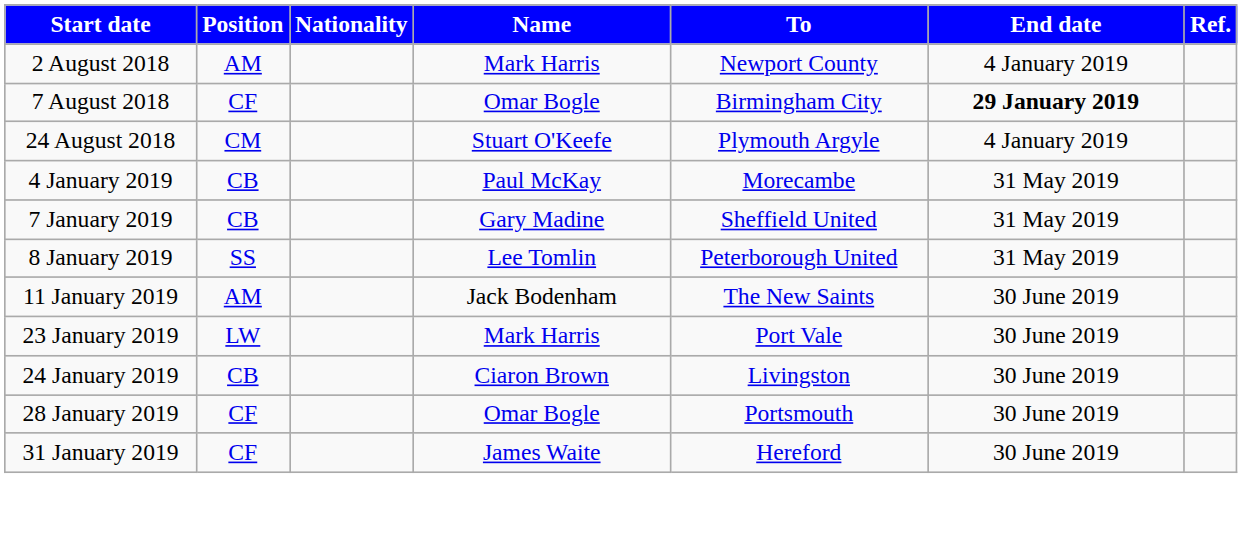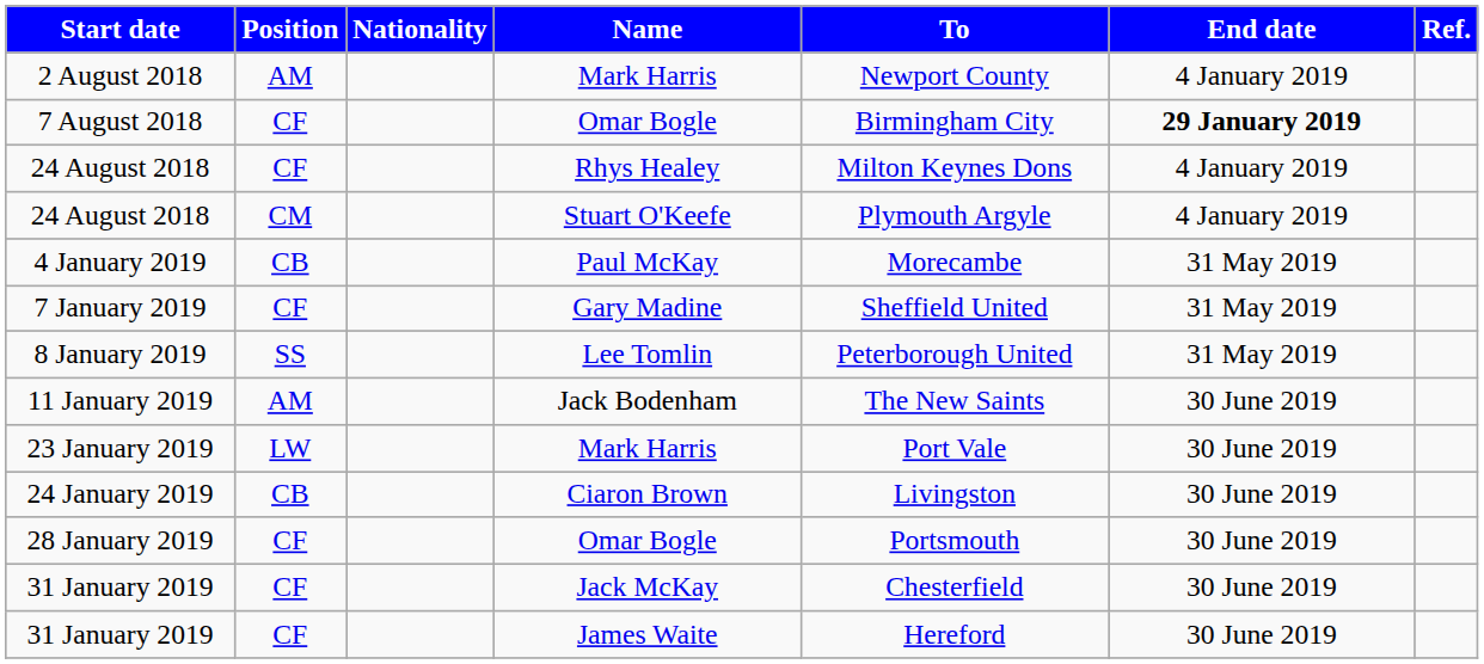+ row: 24 August 2018 | CF | Rhys Healey | Milton Keynes Dons | 4 January 2019
7 January 2019 | Position: CB -> CF
+ row: 31 January 2019 | CF | Jack McKay | Chesterfield | 30 June 2019
